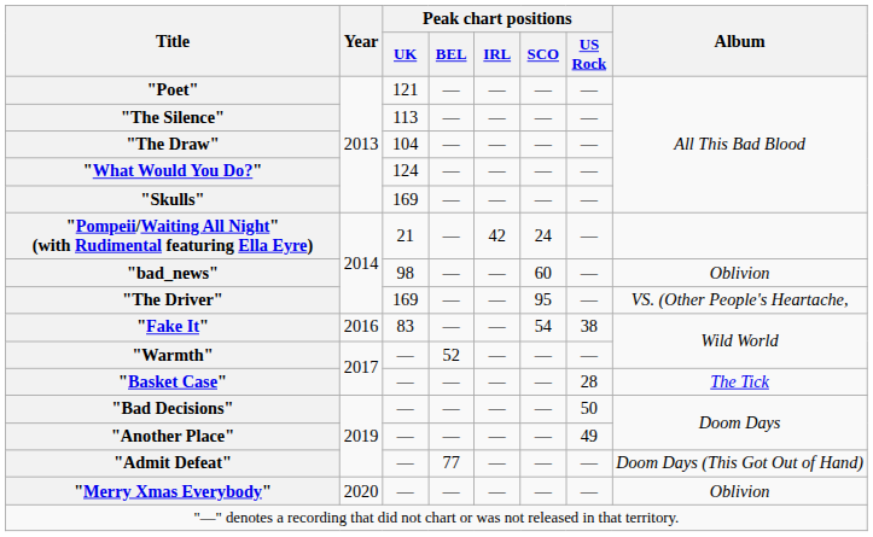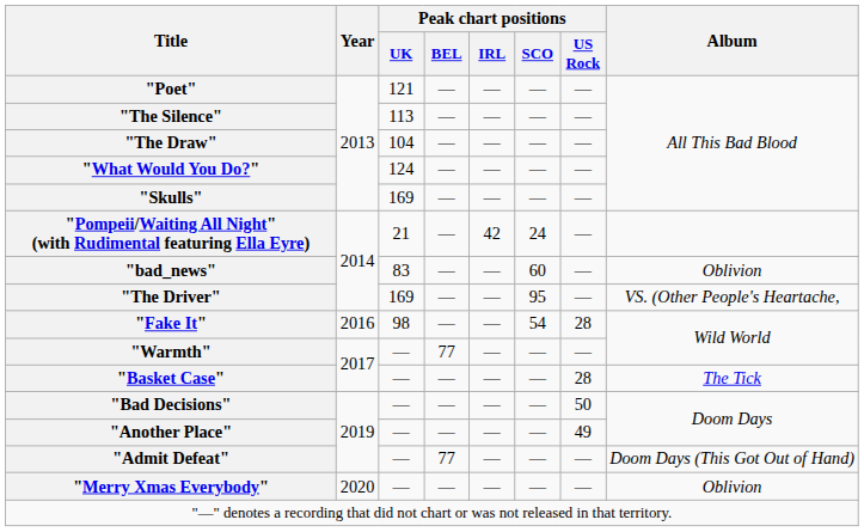"bad_news" | Peak chart positions / UK: 98 -> 83
"Fake It" | Peak chart positions / UK: 83 -> 98
"Fake It" | Peak chart positions / US Rock: 38 -> 28
"Warmth" | Peak chart positions / BEL: 52 -> 77
